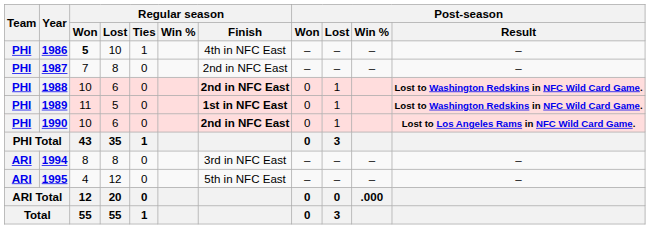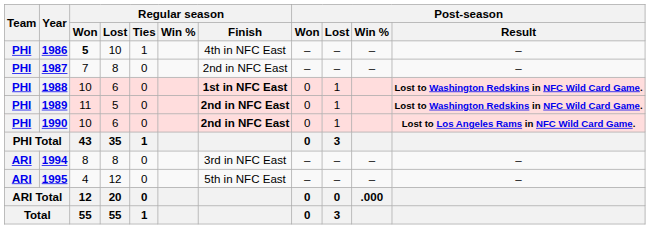1988 | Regular season / Finish: 2nd in NFC East -> 1st in NFC East
1989 | Regular season / Finish: 1st in NFC East -> 2nd in NFC East
